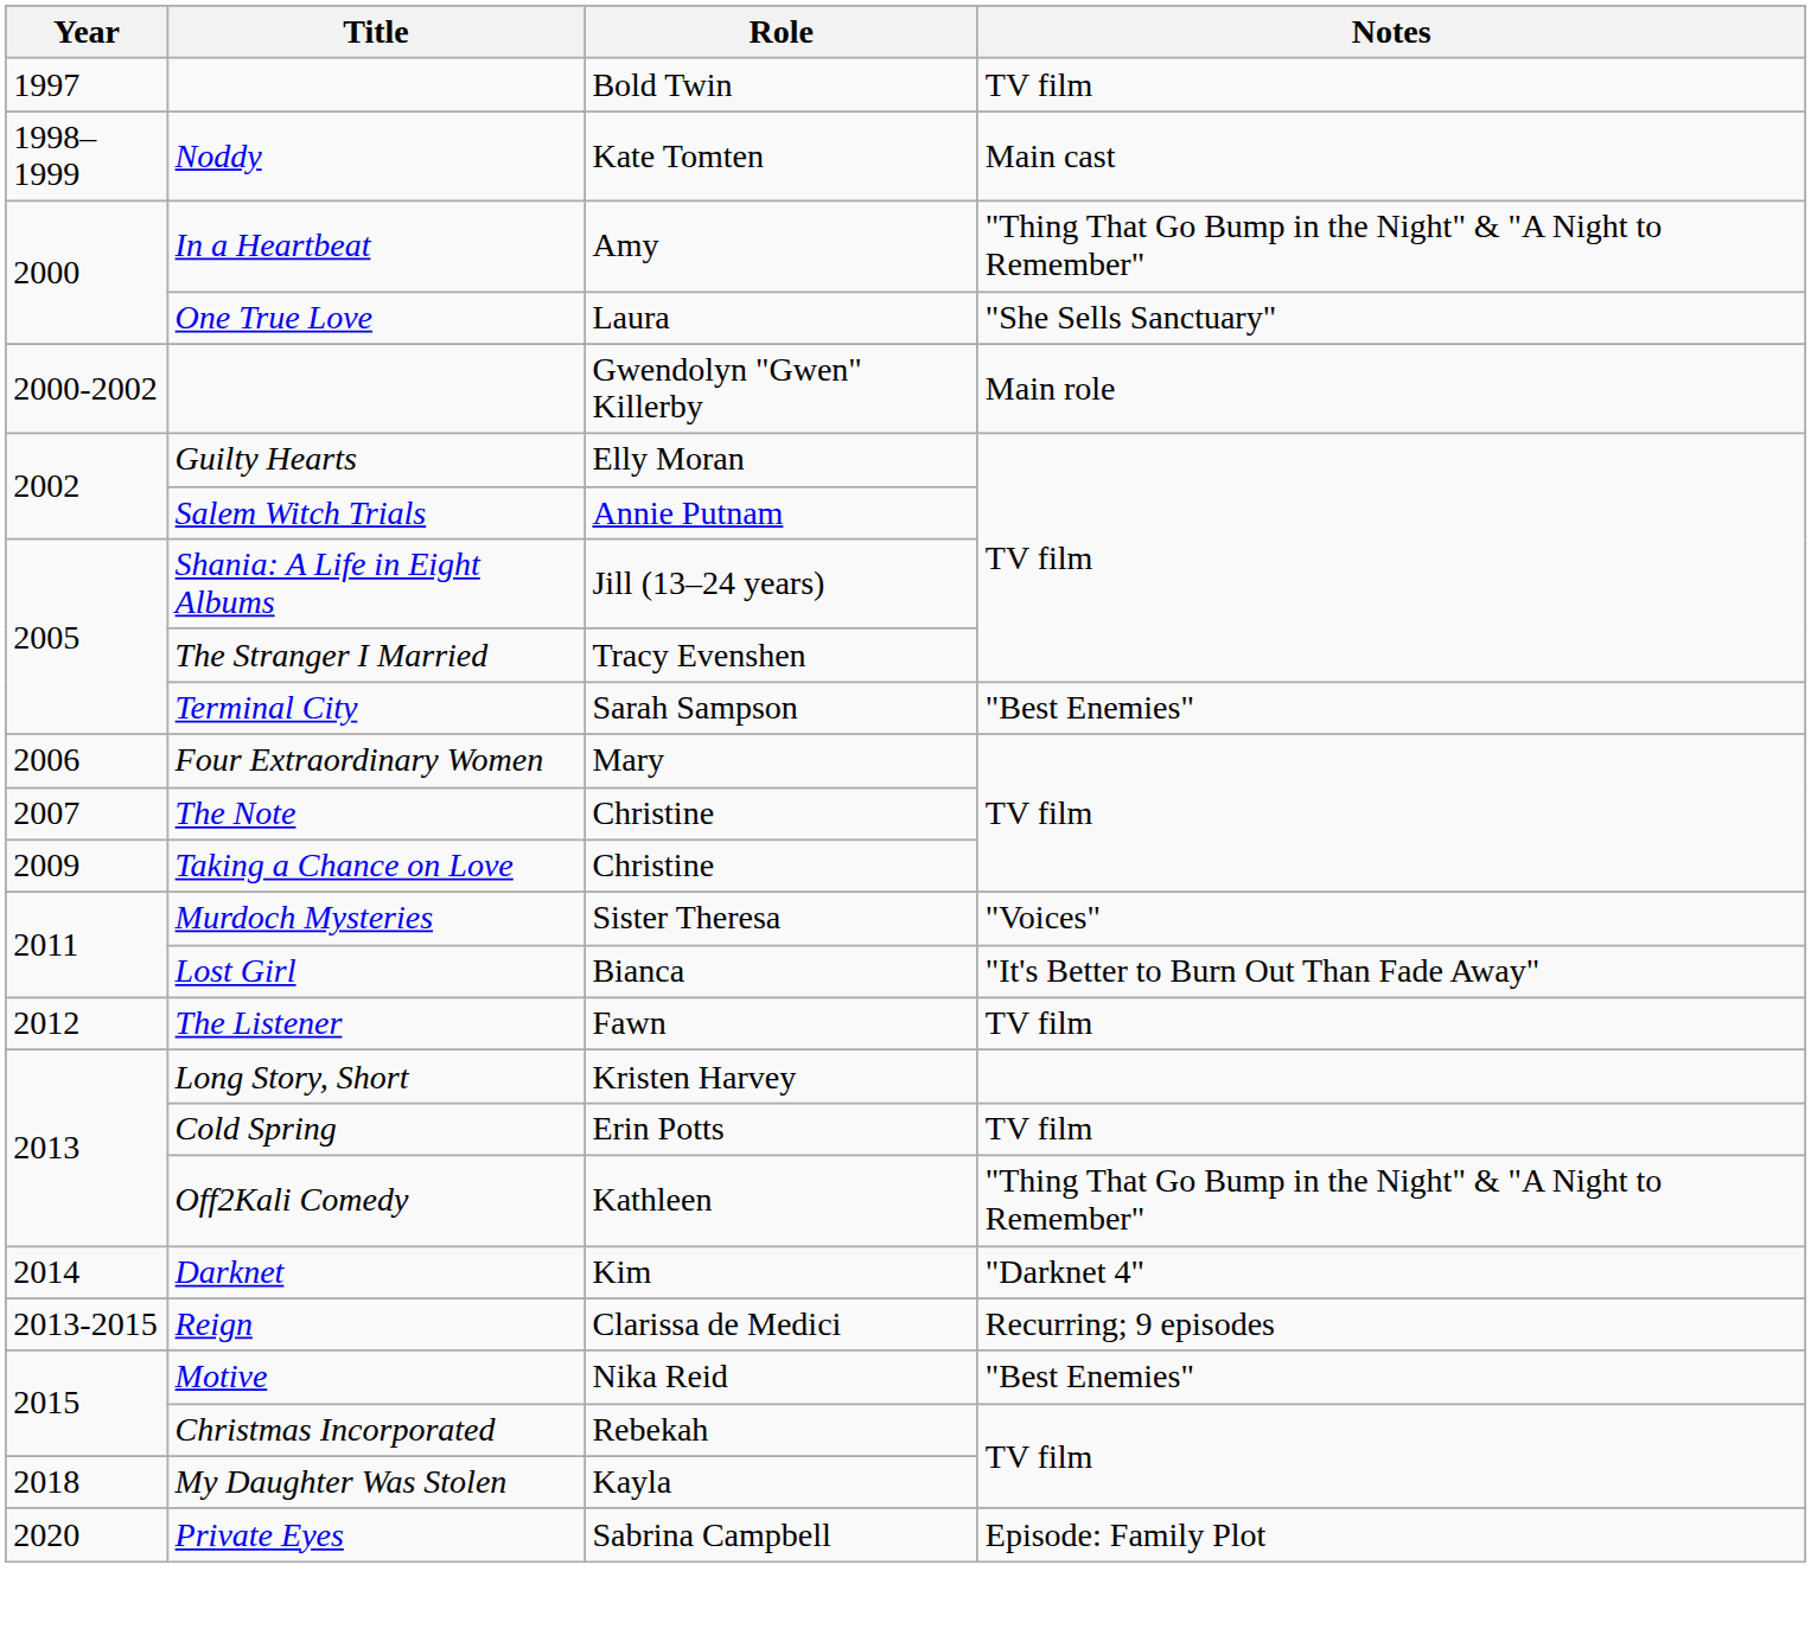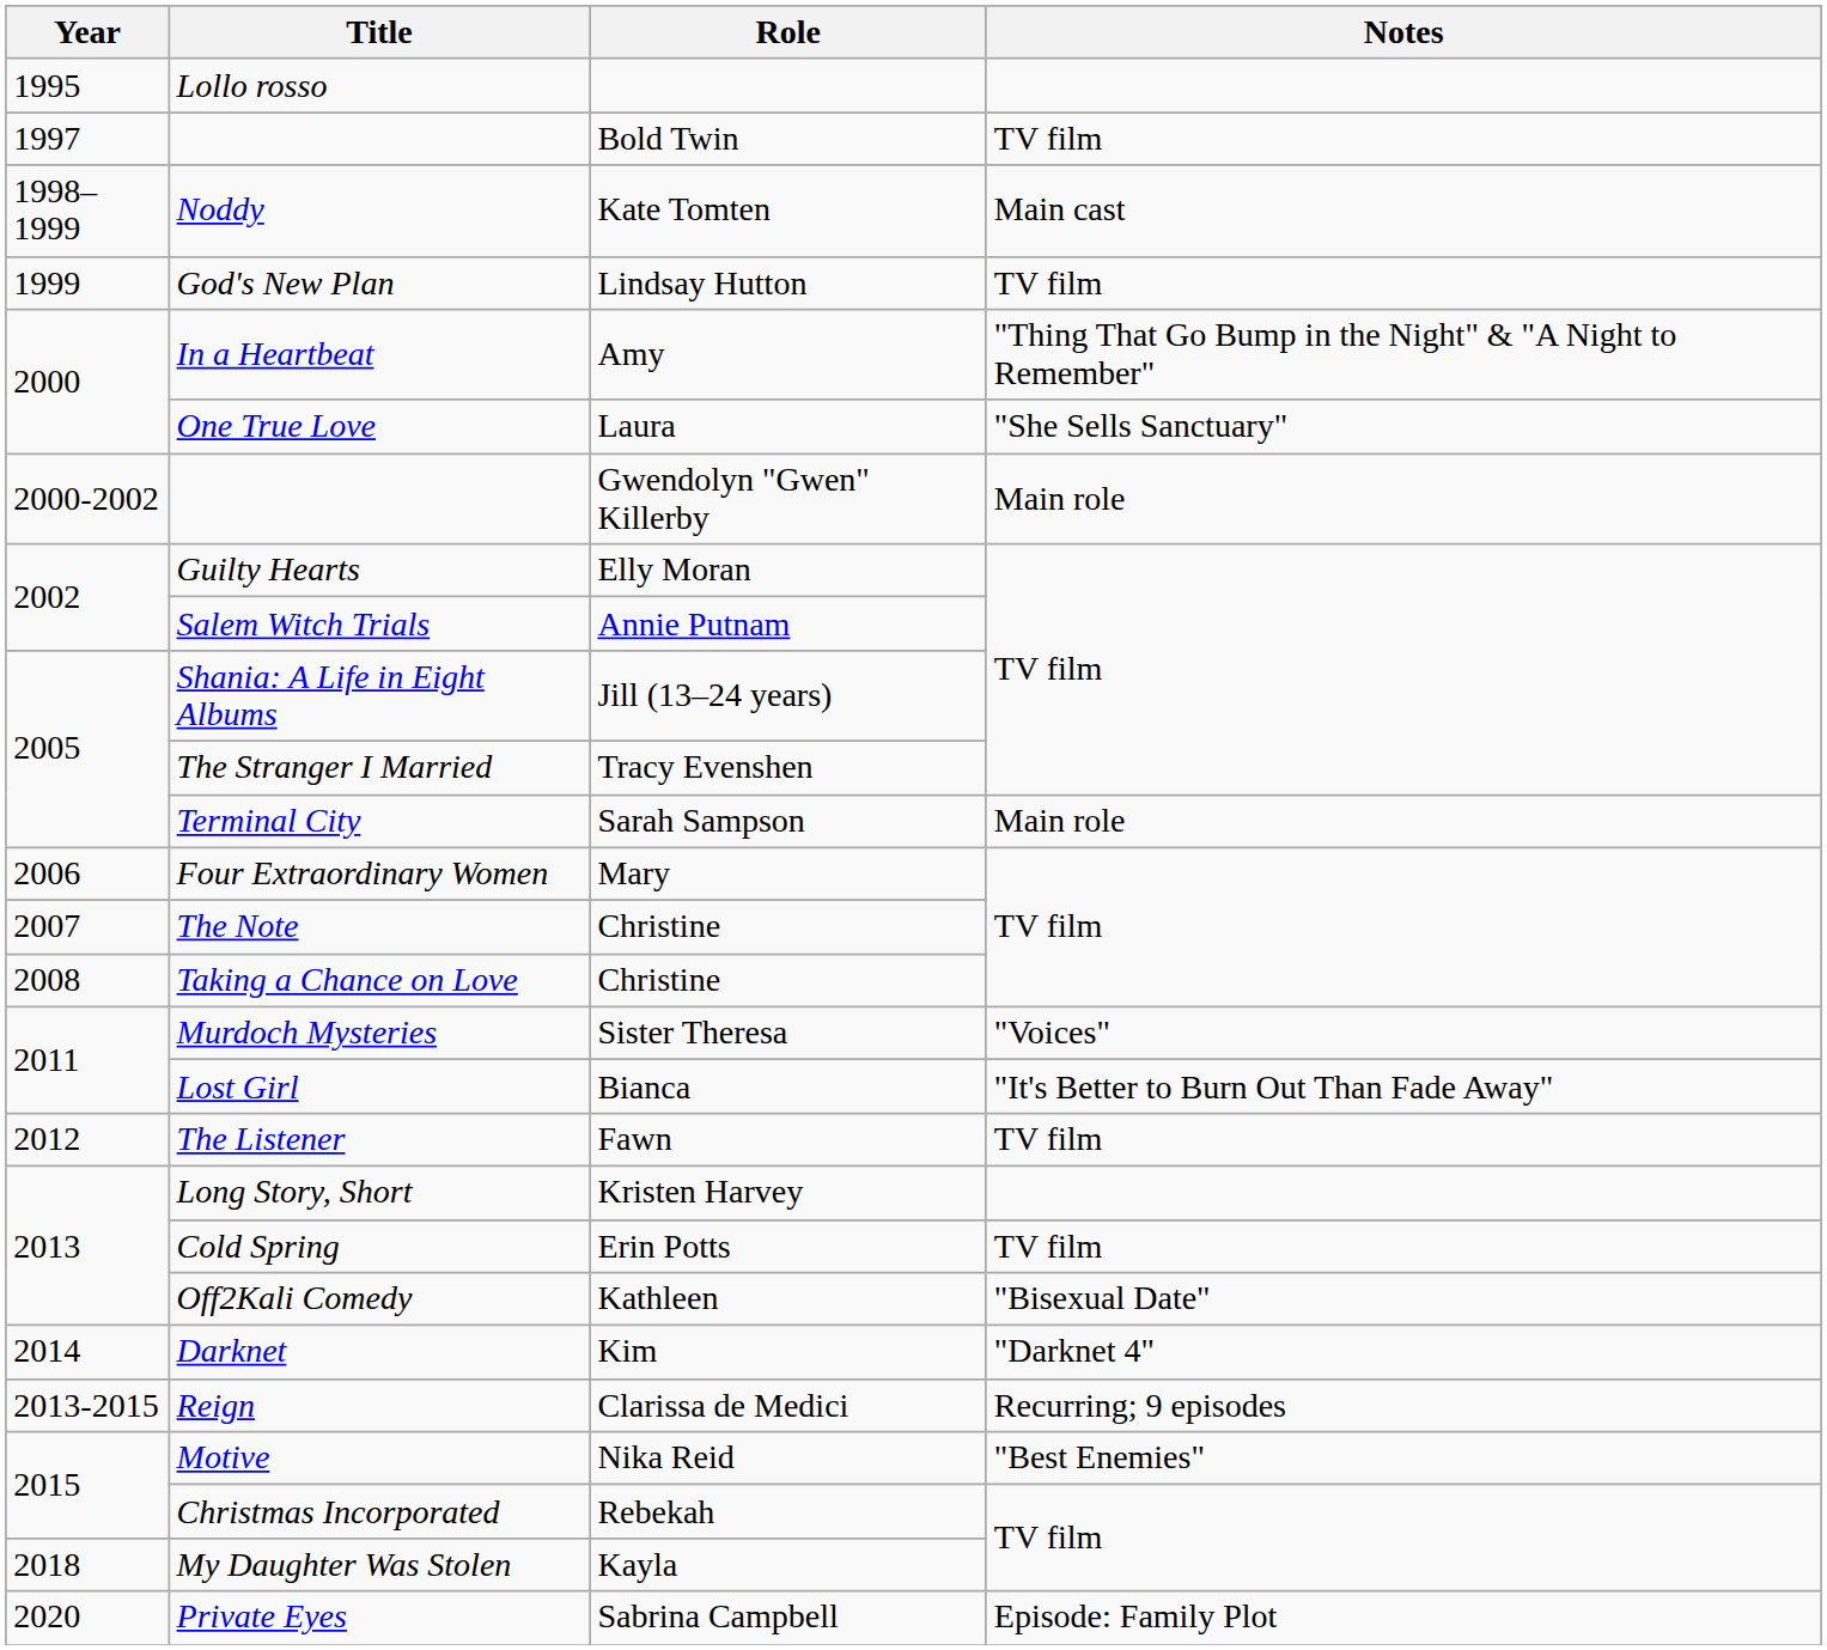+ row: 1995 | Lollo rosso
+ row: 1999 | God's New Plan | Lindsay Hutton | TV film
Terminal City | Notes: "Best Enemies" -> Main role
Taking a Chance on Love | Year: 2009 -> 2008
Off2Kali Comedy | Notes: "Thing That Go Bump in the Night" & "A Night to Remember" -> "Bisexual Date"
